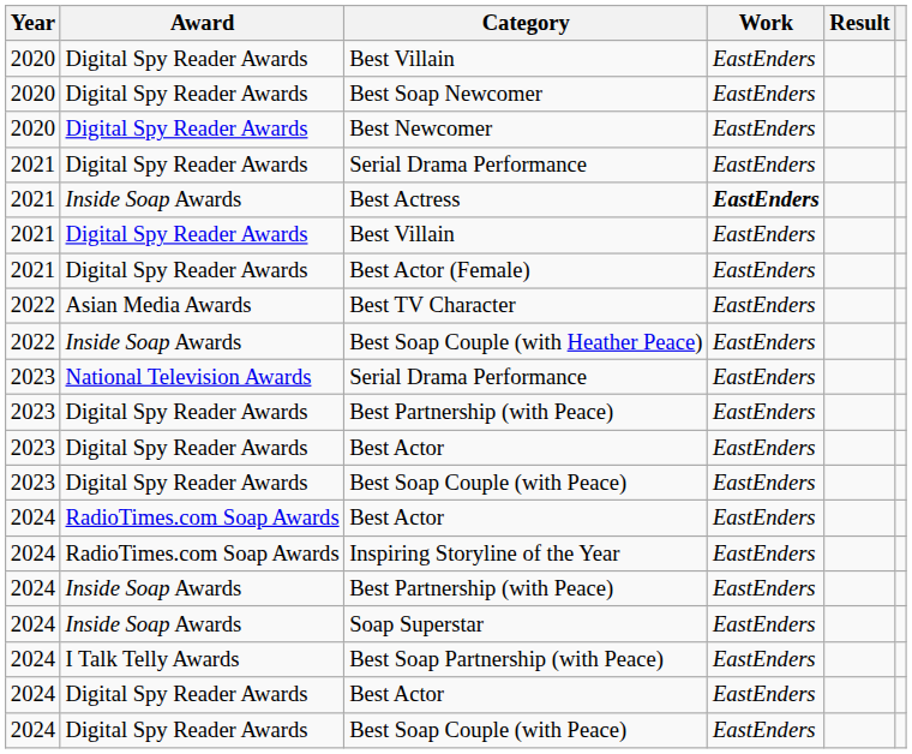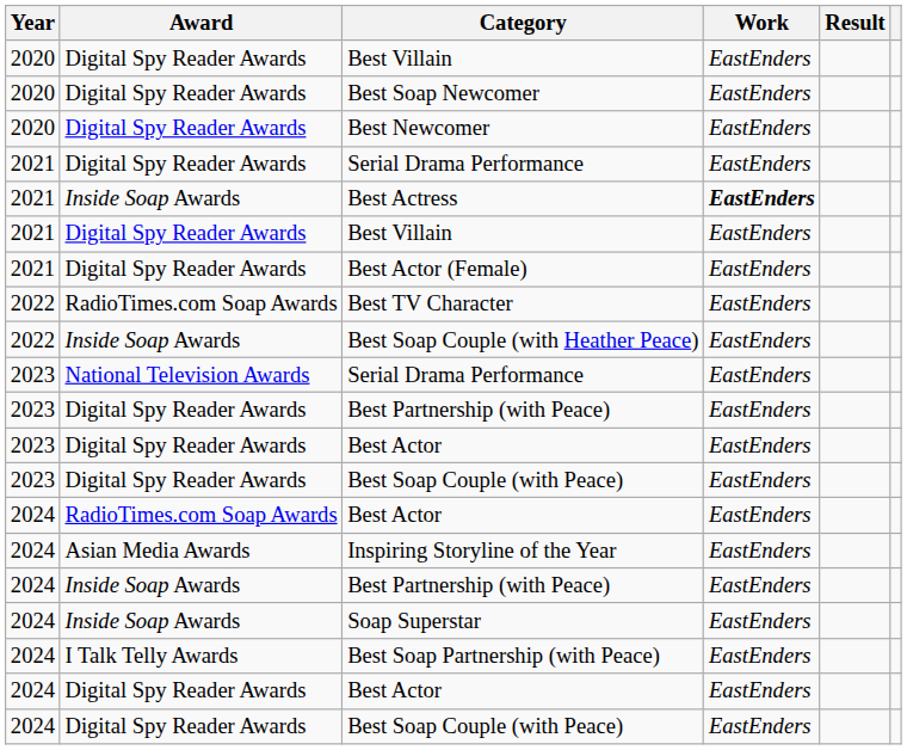Best TV Character | Award: Asian Media Awards -> RadioTimes.com Soap Awards
Inspiring Storyline of the Year | Award: RadioTimes.com Soap Awards -> Asian Media Awards
